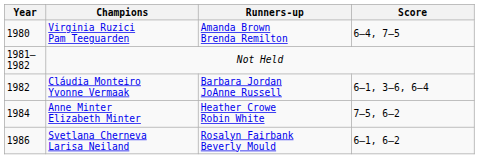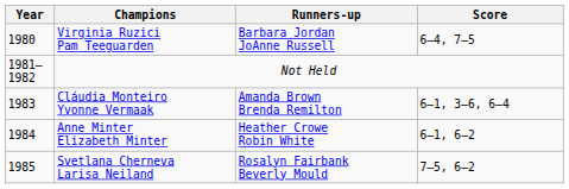Virginia Ruzici Pam Teeguarden | Runners-up: Amanda Brown Brenda Remilton -> Barbara Jordan JoAnne Russell
Cláudia Monteiro Yvonne Vermaak | Year: 1982 -> 1983
Cláudia Monteiro Yvonne Vermaak | Runners-up: Barbara Jordan JoAnne Russell -> Amanda Brown Brenda Remilton
Anne Minter Elizabeth Minter | Score: 7–5, 6–2 -> 6–1, 6–2
Svetlana Cherneva Larisa Neiland | Year: 1986 -> 1985
Svetlana Cherneva Larisa Neiland | Score: 6–1, 6–2 -> 7–5, 6–2
